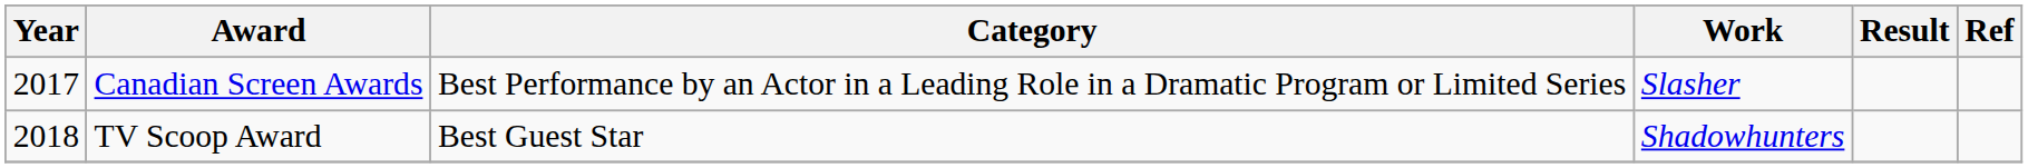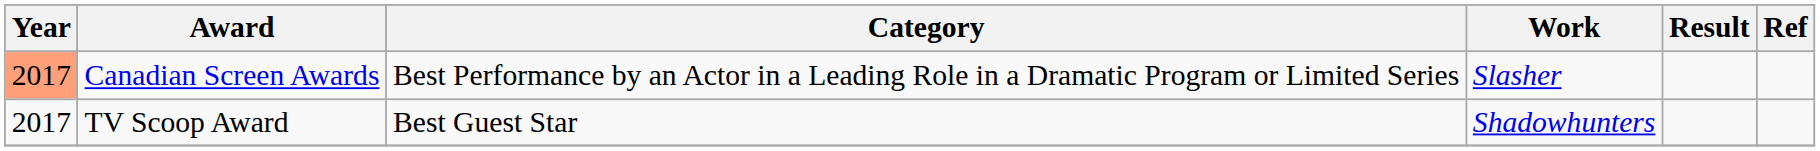Canadian Screen Awards | Year: no background -> lightsalmon background
TV Scoop Award | Year: 2018 -> 2017
